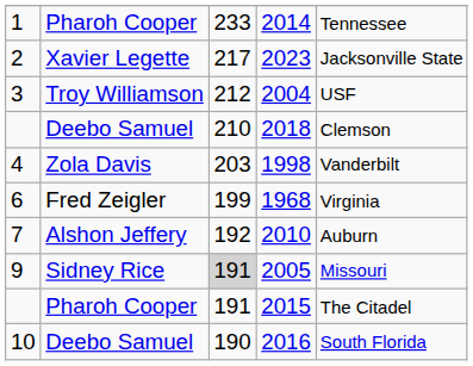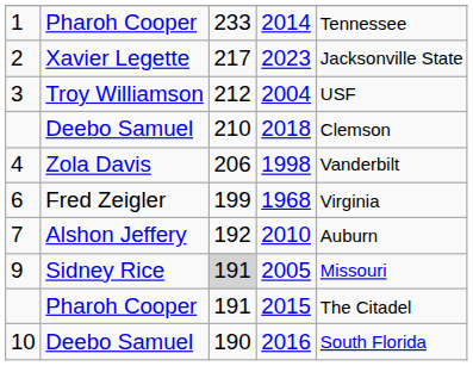1998 | column 3: 203 -> 206
